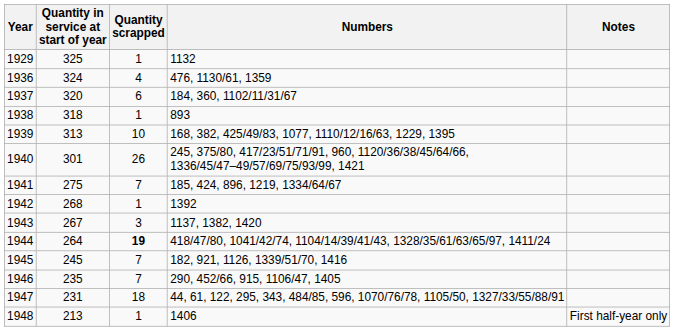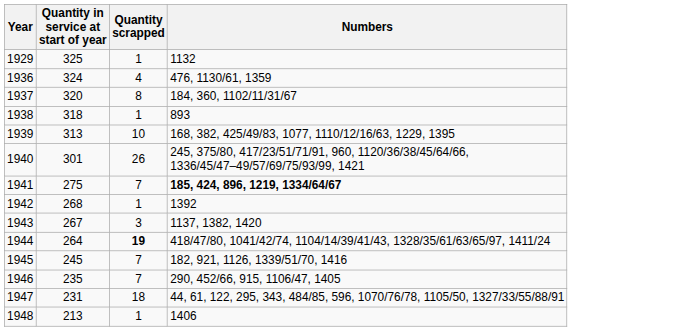- column: Notes | First half-year only
1937 | Quantity scrapped: 6 -> 8
1941 | Numbers: normal -> bold
